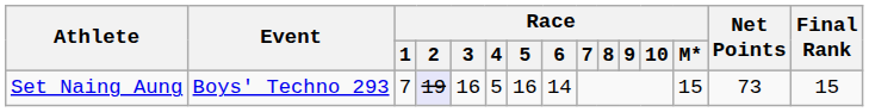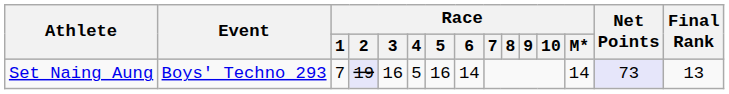Set Naing Aung | Race / M*: 15 -> 14
Set Naing Aung | Net Points: no background -> lavender background
Set Naing Aung | Final Rank: 15 -> 13
